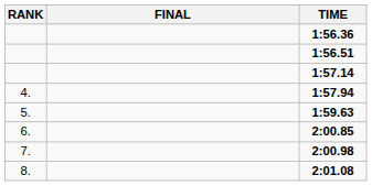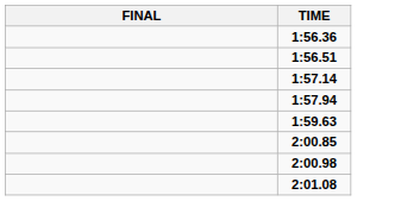- column: RANK | 4. | 5. | 6. | 7. | 8.
